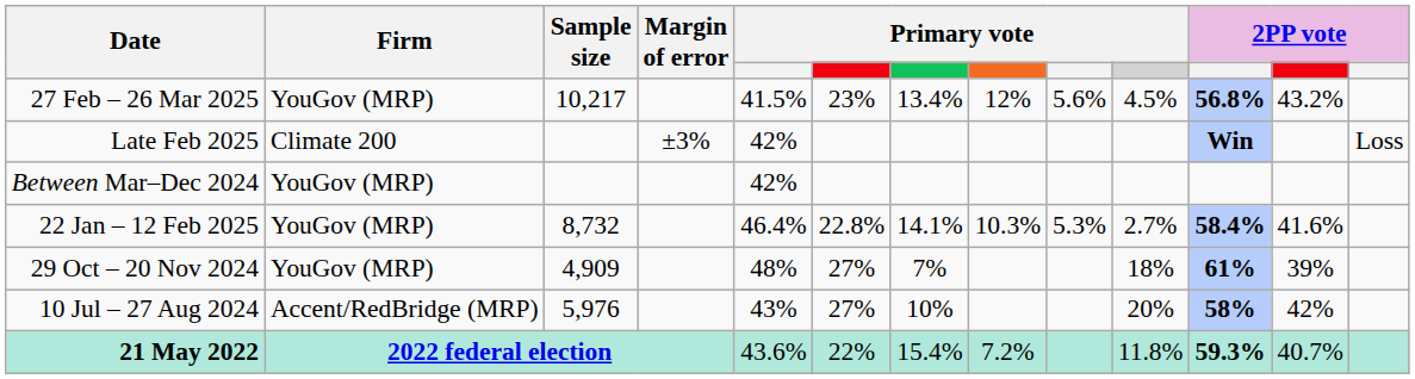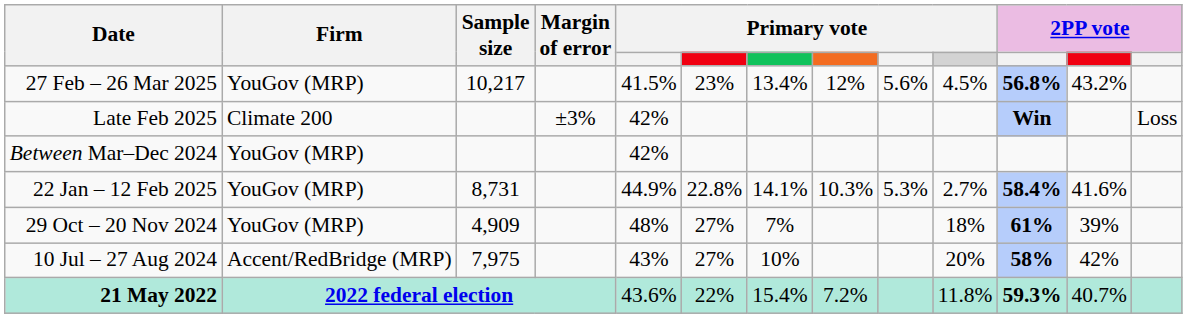22 Jan – 12 Feb 2025 | Sample size: 8,732 -> 8,731
22 Jan – 12 Feb 2025 | column 5: 46.4% -> 44.9%
10 Jul – 27 Aug 2024 | Sample size: 5,976 -> 7,975
